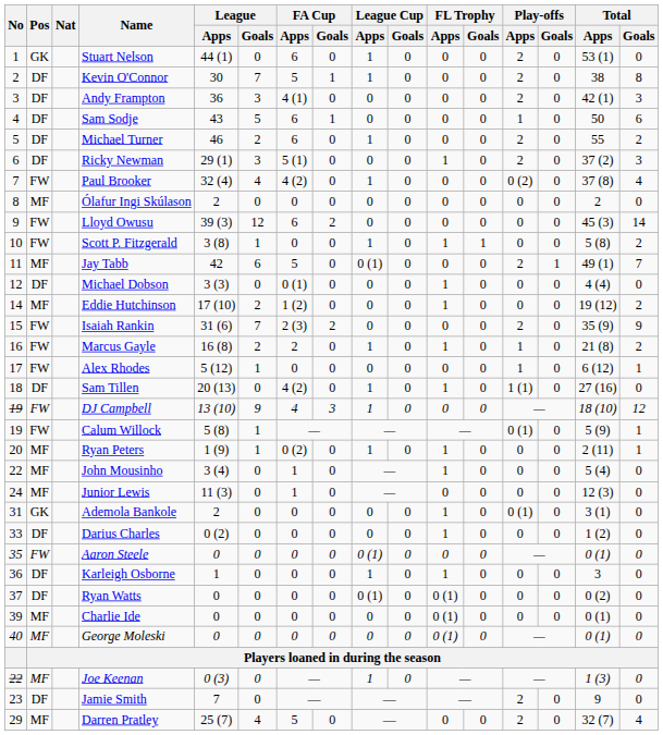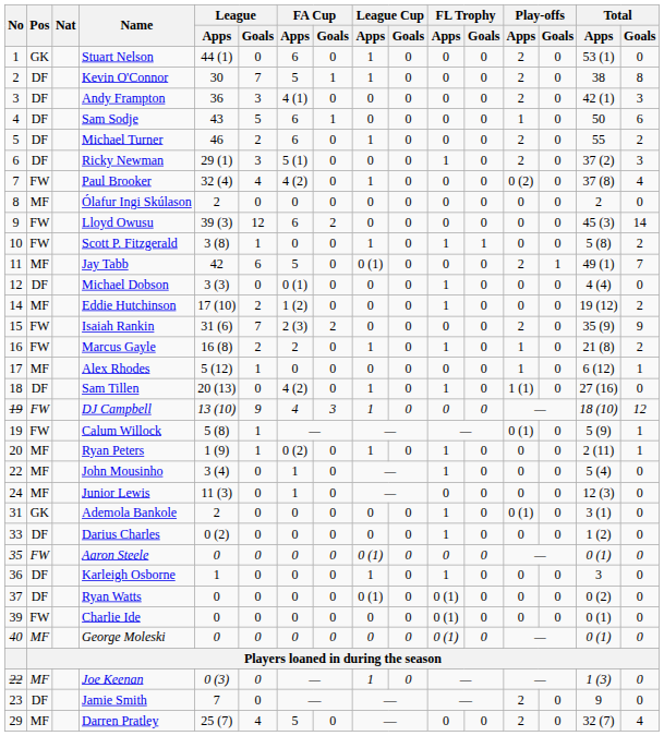Alex Rhodes | Pos: FW -> MF
Charlie Ide | Pos: MF -> FW
